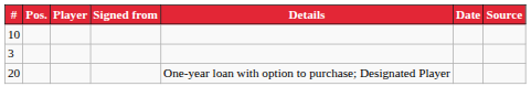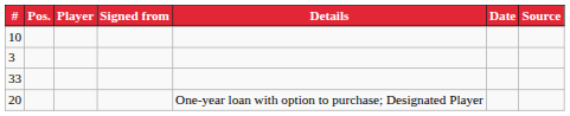+ row: 33
